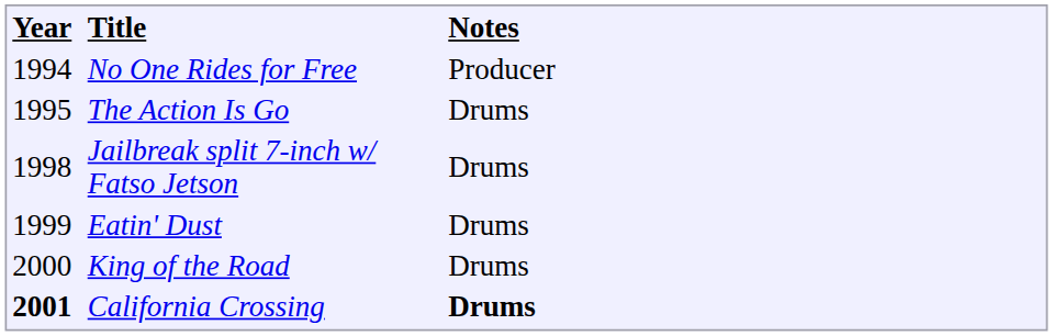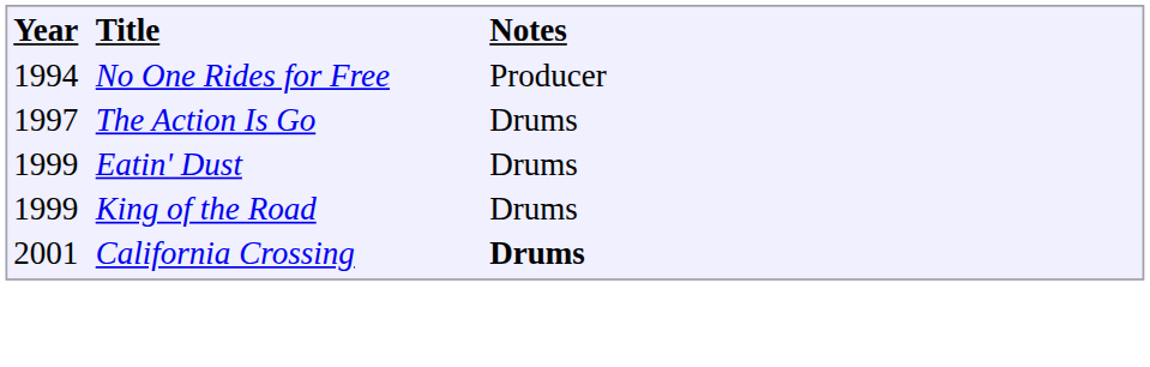The Action Is Go | column 1: 1995 -> 1997
- row: 1998 | Jailbreak split 7-inch w/ Fatso Jetson | Drums
King of the Road | column 1: 2000 -> 1999
California Crossing | column 1: bold -> normal
